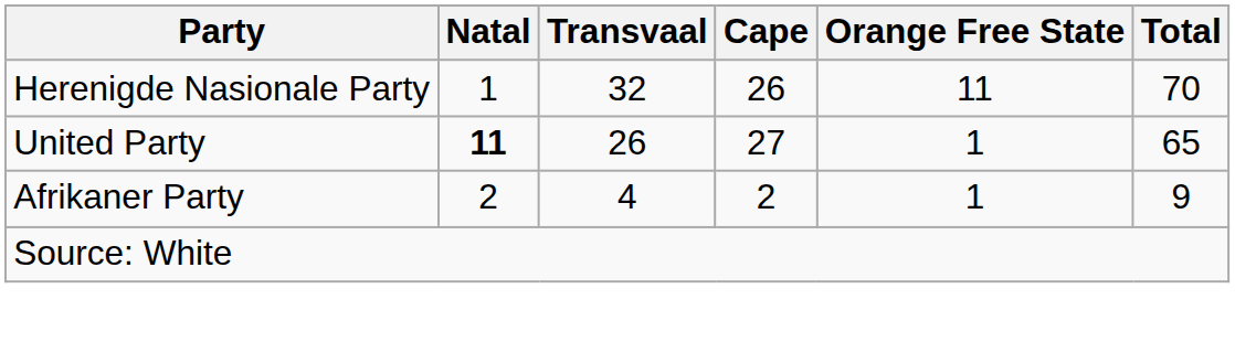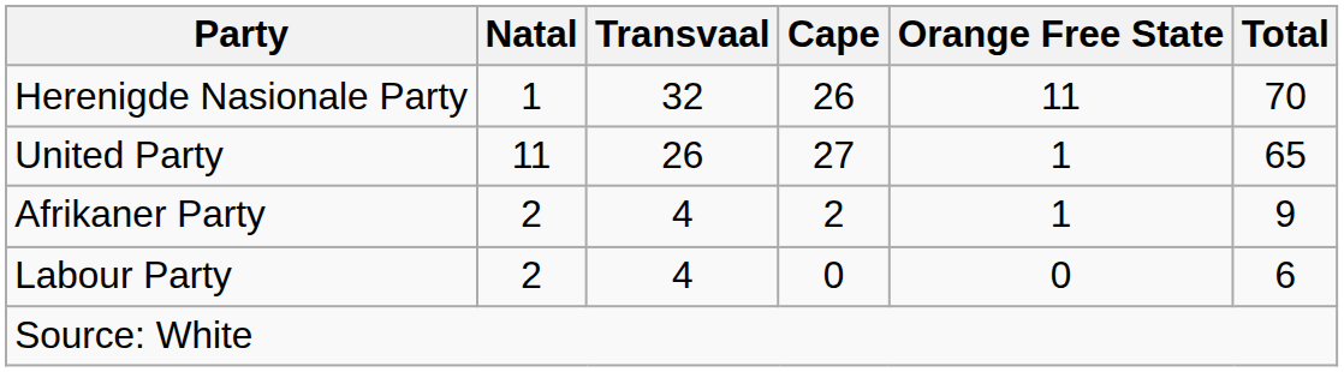United Party | Natal: bold -> normal
+ row: Labour Party | 2 | 4 | 0 | 0 | 6
